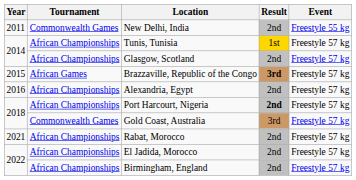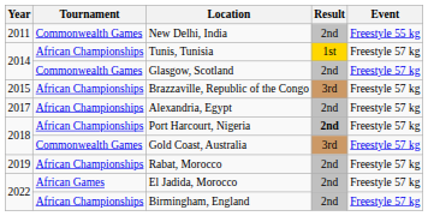Glasgow, Scotland | Tournament: African Championships -> Commonwealth Games
Brazzaville, Republic of the Congo | Tournament: African Games -> African Championships
Brazzaville, Republic of the Congo | Result: bold -> normal
Alexandria, Egypt | Year: 2016 -> 2017
Rabat, Morocco | Year: 2021 -> 2019
El Jadida, Morocco | Tournament: African Championships -> African Games
